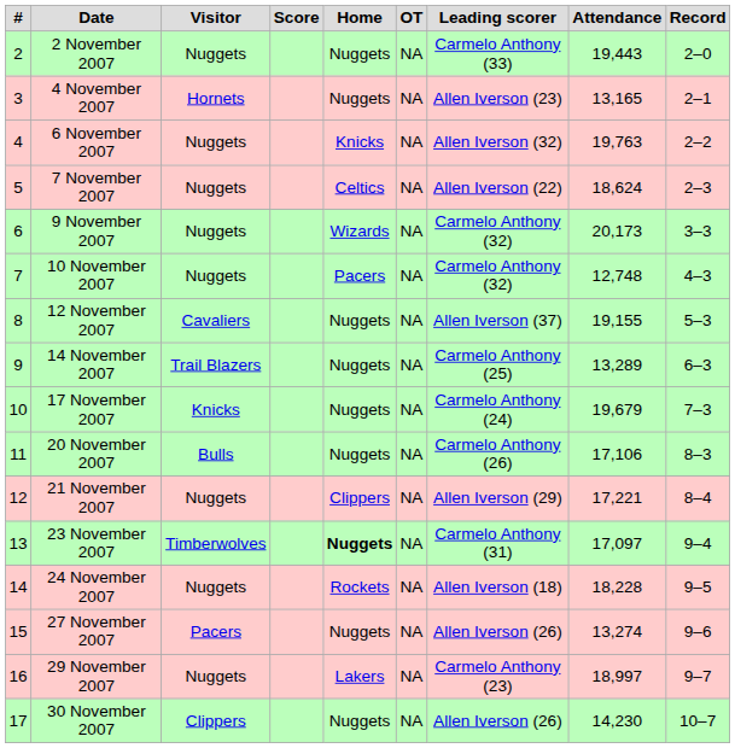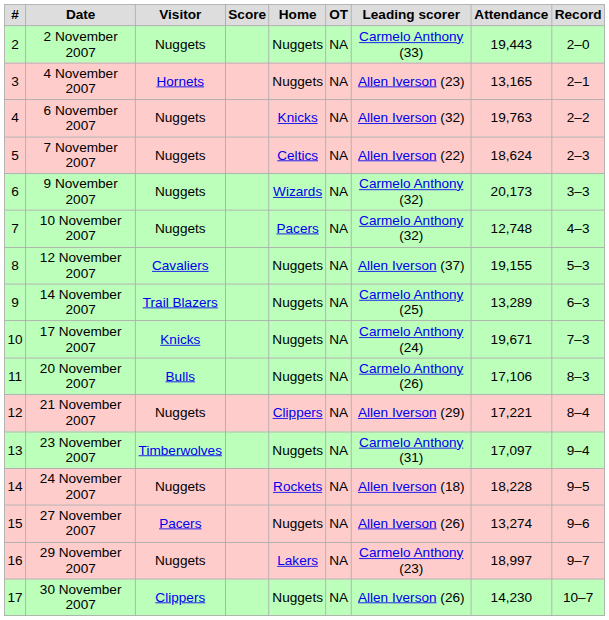17 November 2007 | Attendance: 19,679 -> 19,671
23 November 2007 | Home: bold -> normal
